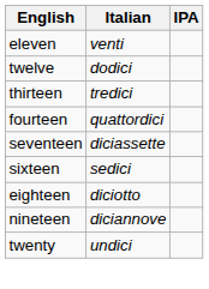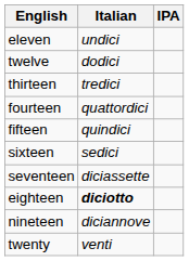eleven | Italian: venti -> undici
+ row: fifteen | quindici
rows swapped: sixteen <-> seventeen
eighteen | Italian: normal -> bold
twenty | Italian: undici -> venti
